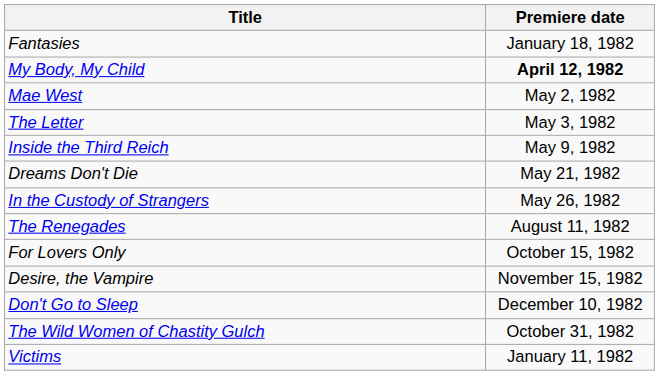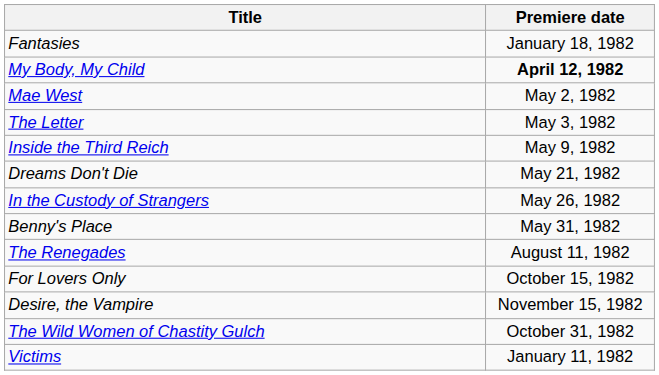+ row: Benny's Place | May 31, 1982
- row: Don't Go to Sleep | December 10, 1982
